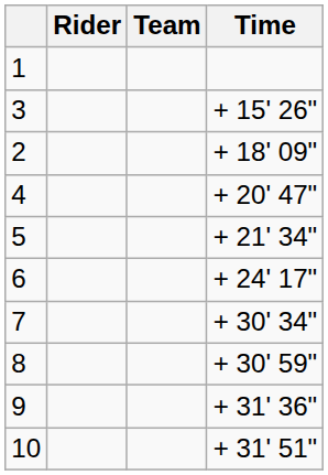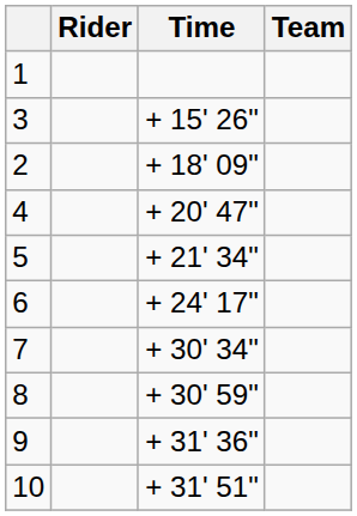columns swapped: Team <-> Time
